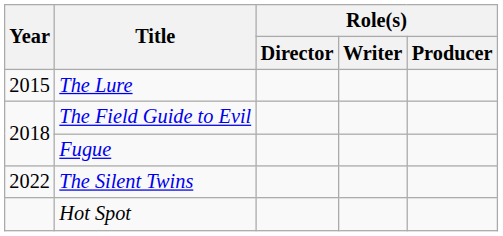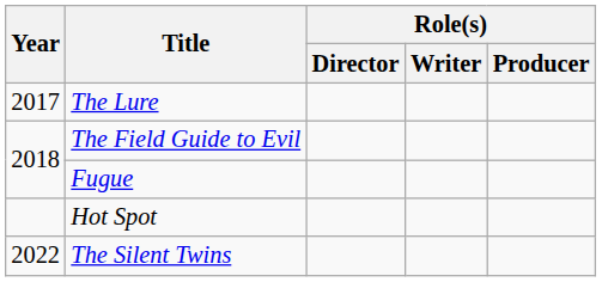The Lure | Year: 2015 -> 2017
rows swapped: The Silent Twins <-> Hot Spot
